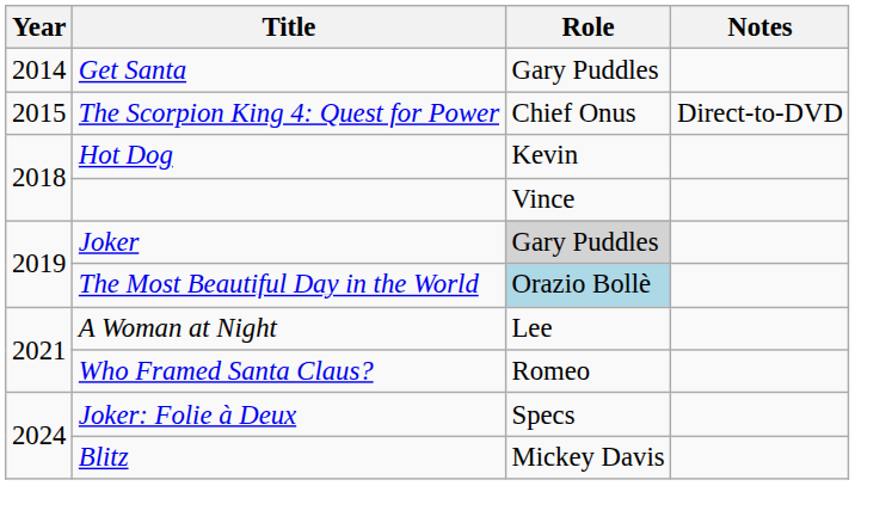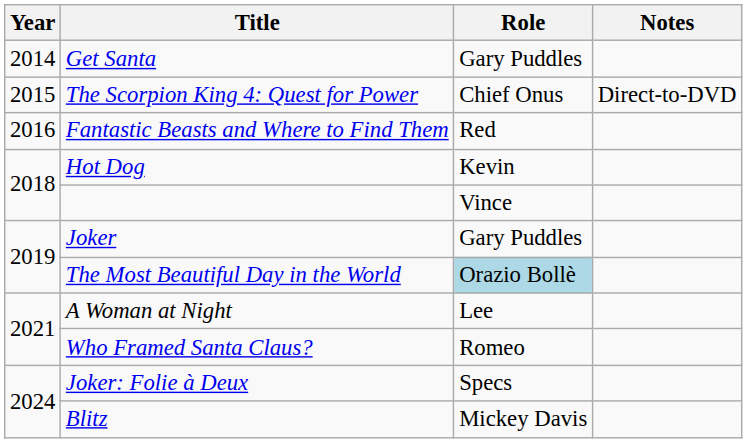+ row: 2016 | Fantastic Beasts and Where to Find Them | Red
Joker | Role: lightgrey background -> no background
